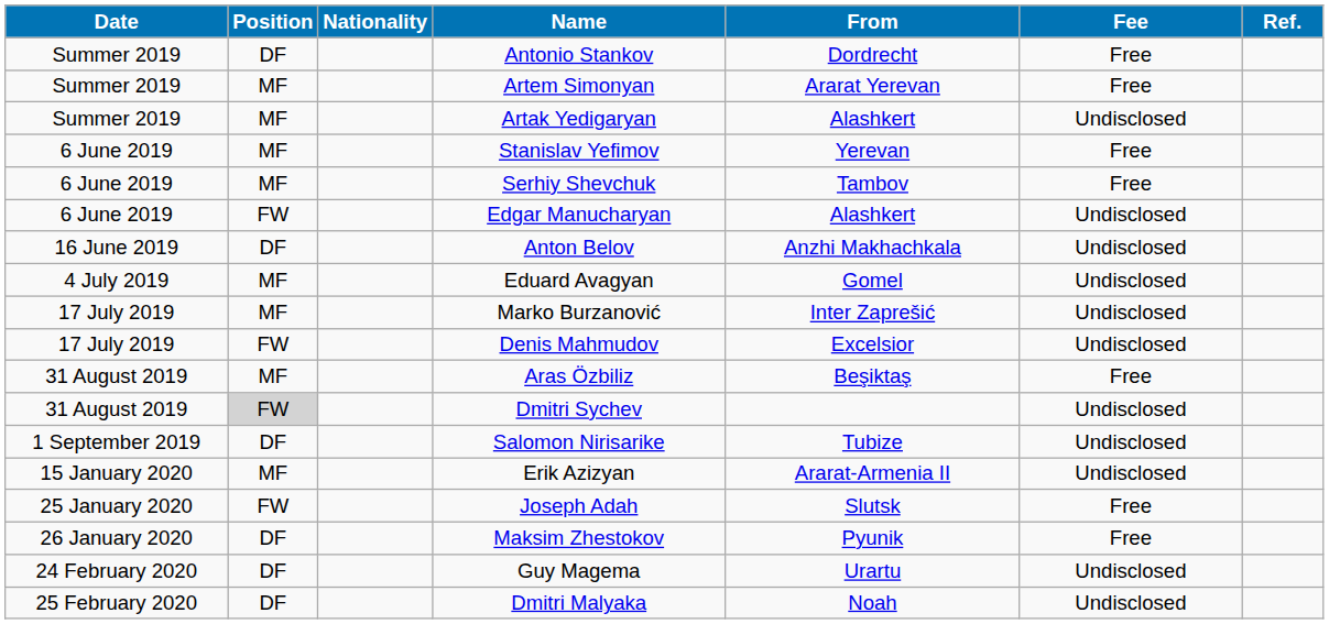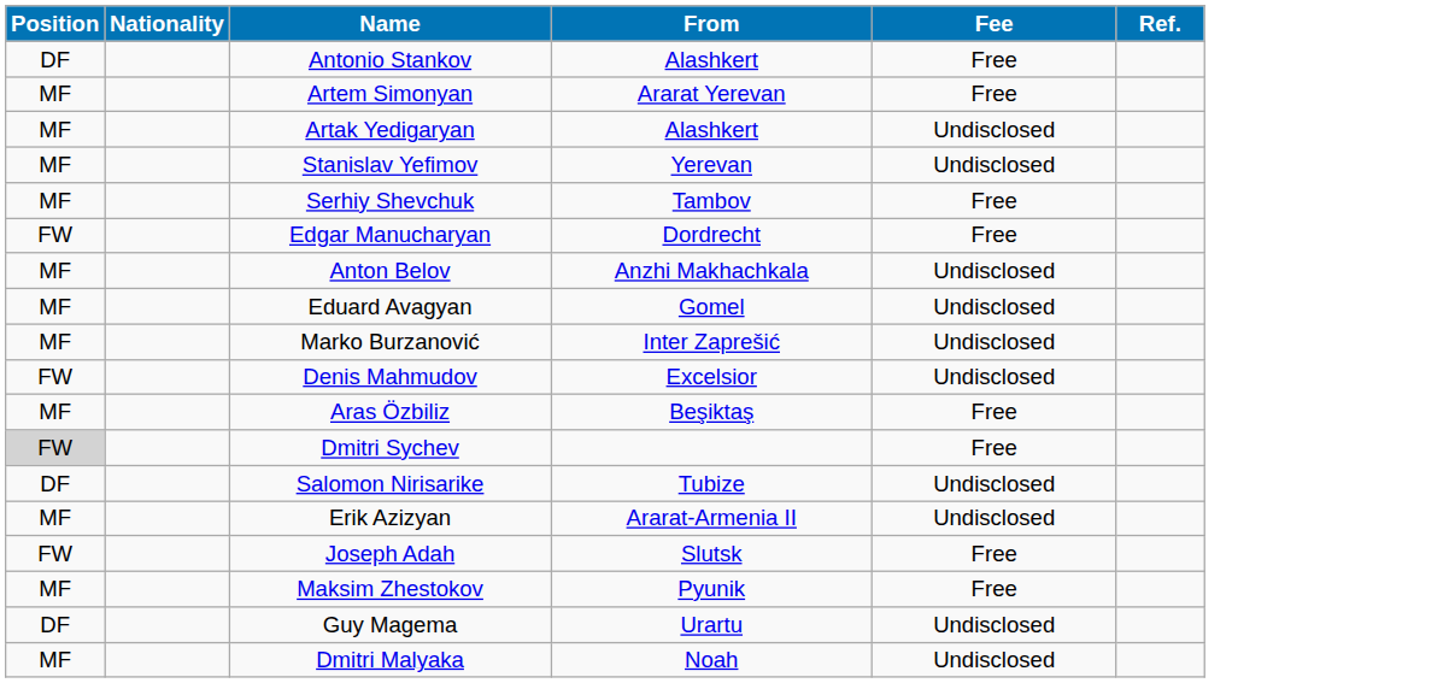- column: Date | Summer 2019 | Summer 2019 | Summer 2019 | 6 June 2019 | 6 June 2019 | 6 June 2019 | 16 June 2019 | 4 July 2019 | 17 July 2019 | 17 July 2019 | 31 August 2019 | 31 August 2019 | 1 September 2019 | 15 January 2020 | 25 January 2020 | 26 January 2020 | 24 February 2020 | 25 February 2020
Antonio Stankov | From: Dordrecht -> Alashkert
Stanislav Yefimov | Fee: Free -> Undisclosed
Edgar Manucharyan | From: Alashkert -> Dordrecht
Edgar Manucharyan | Fee: Undisclosed -> Free
Anton Belov | Position: DF -> MF
Dmitri Sychev | Fee: Undisclosed -> Free
Maksim Zhestokov | Position: DF -> MF
Dmitri Malyaka | Position: DF -> MF
